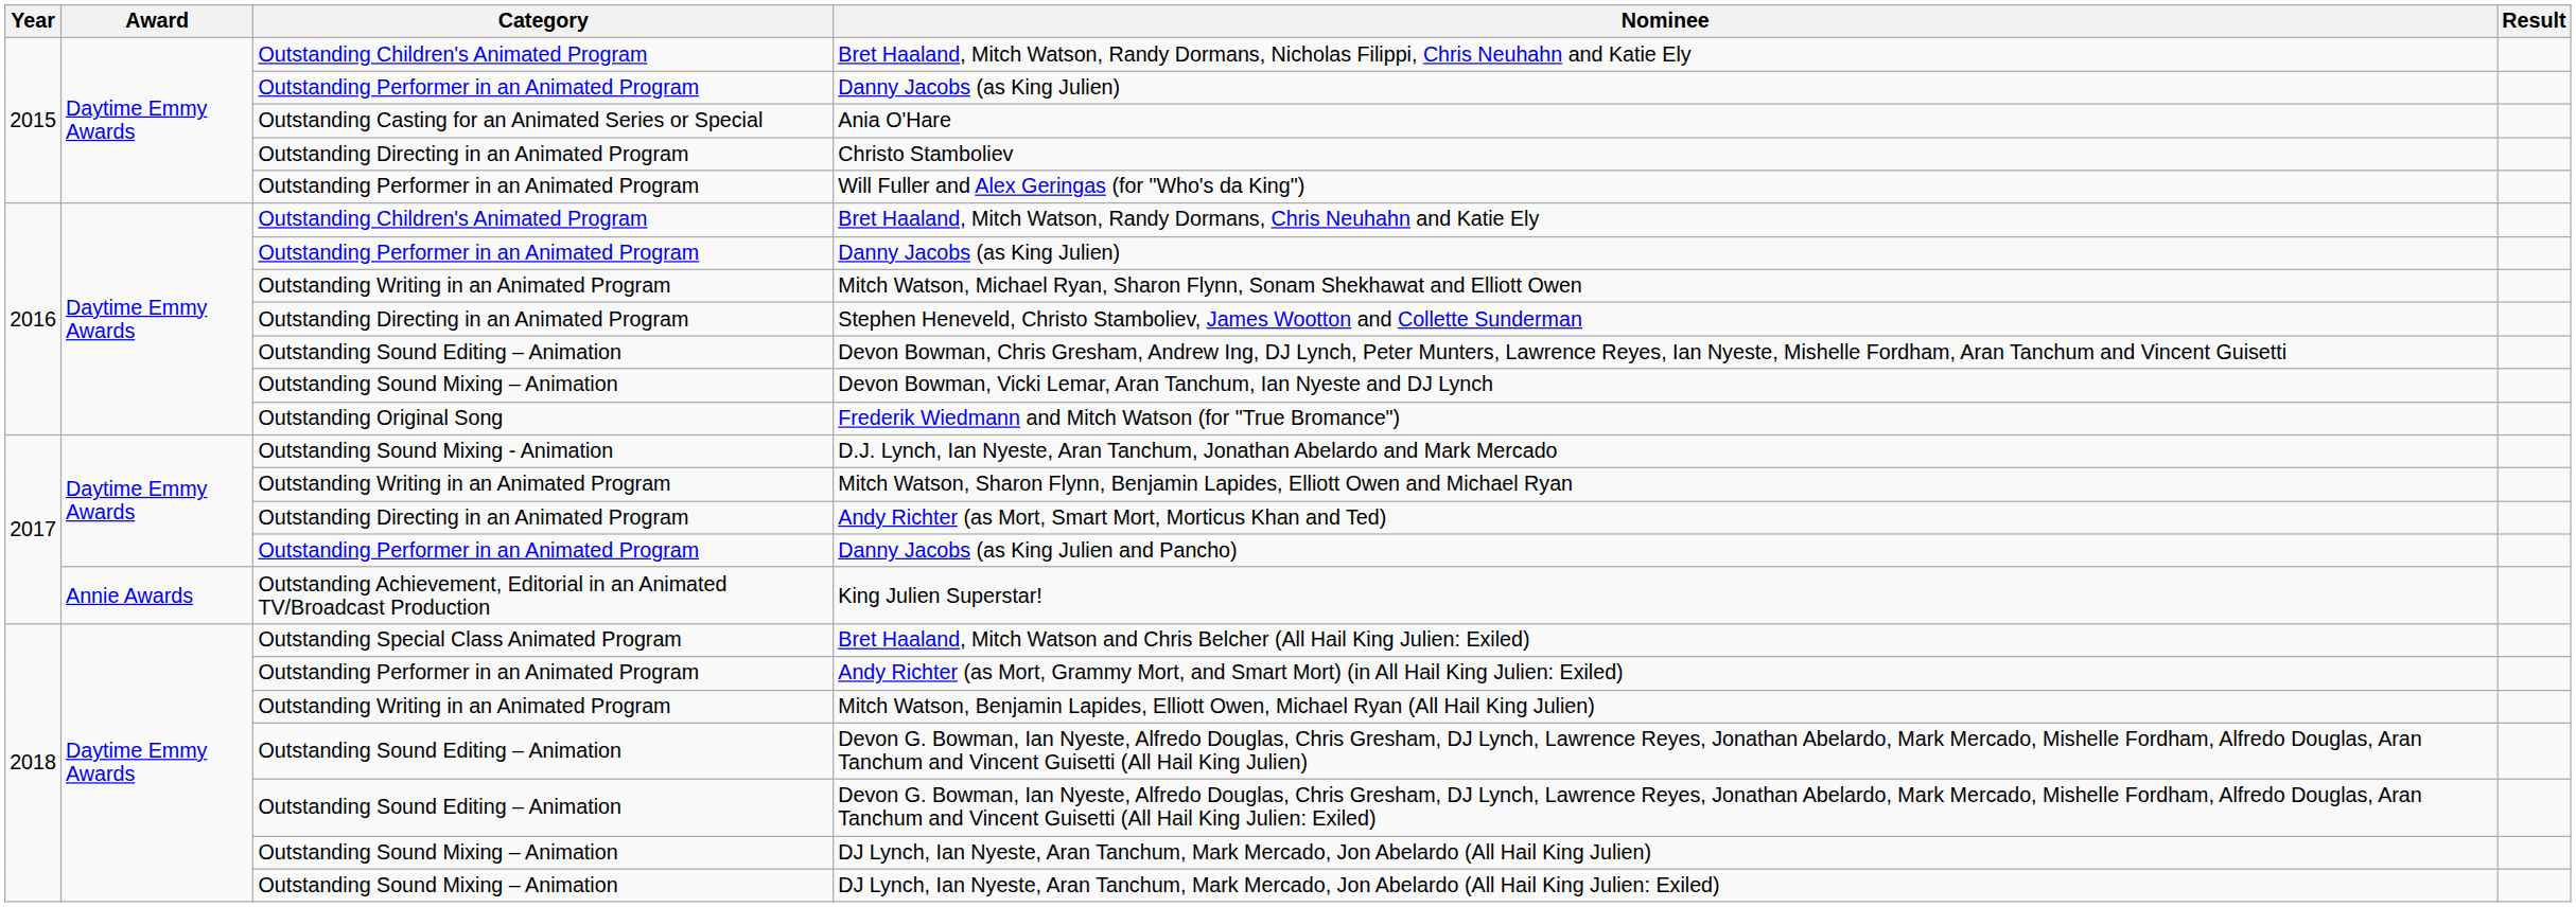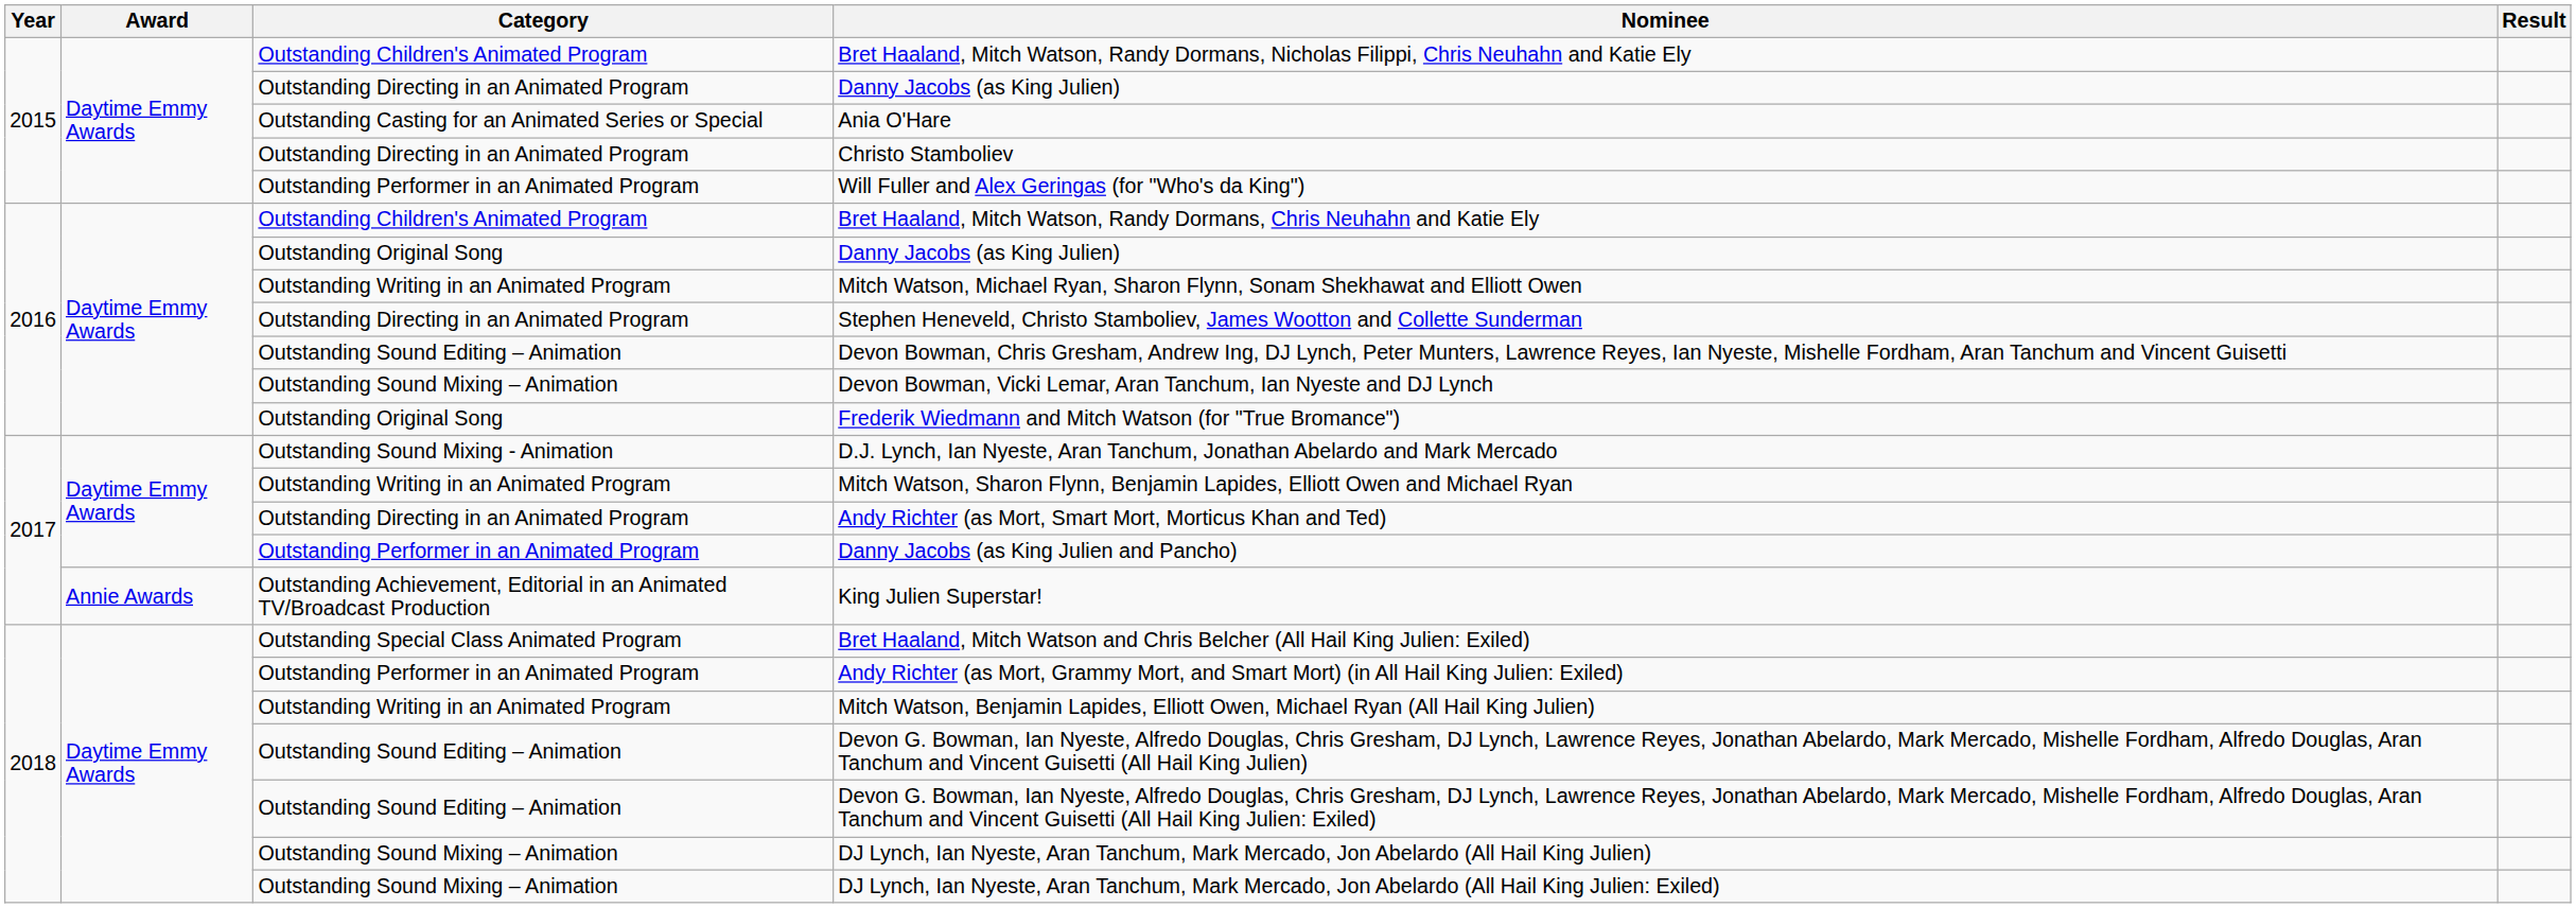2015 / Danny Jacobs (as King Julien) | Category: Outstanding Performer in an Animated Program -> Outstanding Directing in an Animated Program
2016 / Danny Jacobs (as King Julien) | Category: Outstanding Performer in an Animated Program -> Outstanding Original Song
